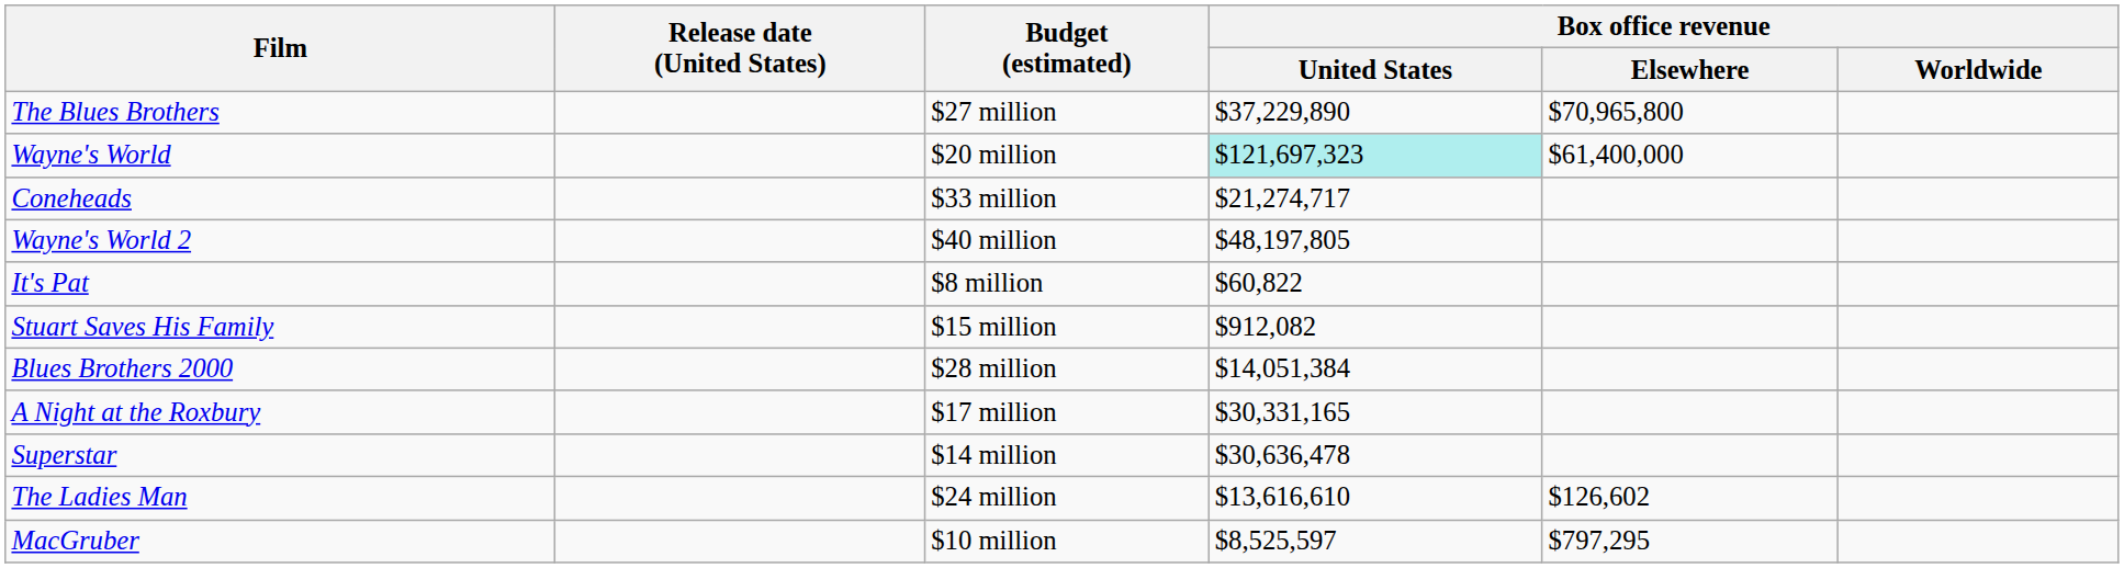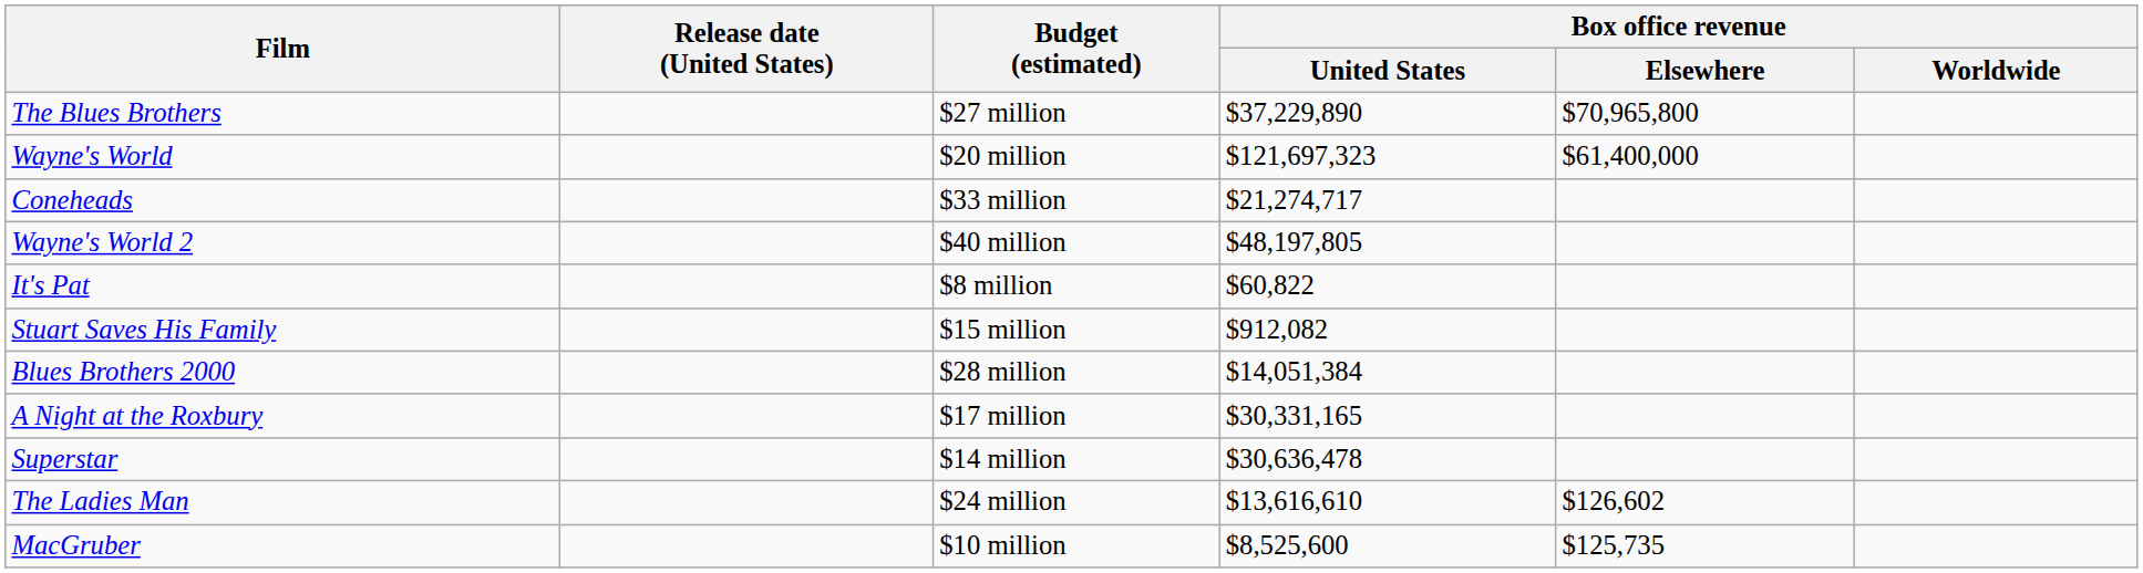Wayne's World | Box office revenue / United States: paleturquoise background -> no background
MacGruber | Box office revenue / United States: $8,525,597 -> $8,525,600
MacGruber | Box office revenue / Elsewhere: $797,295 -> $125,735
